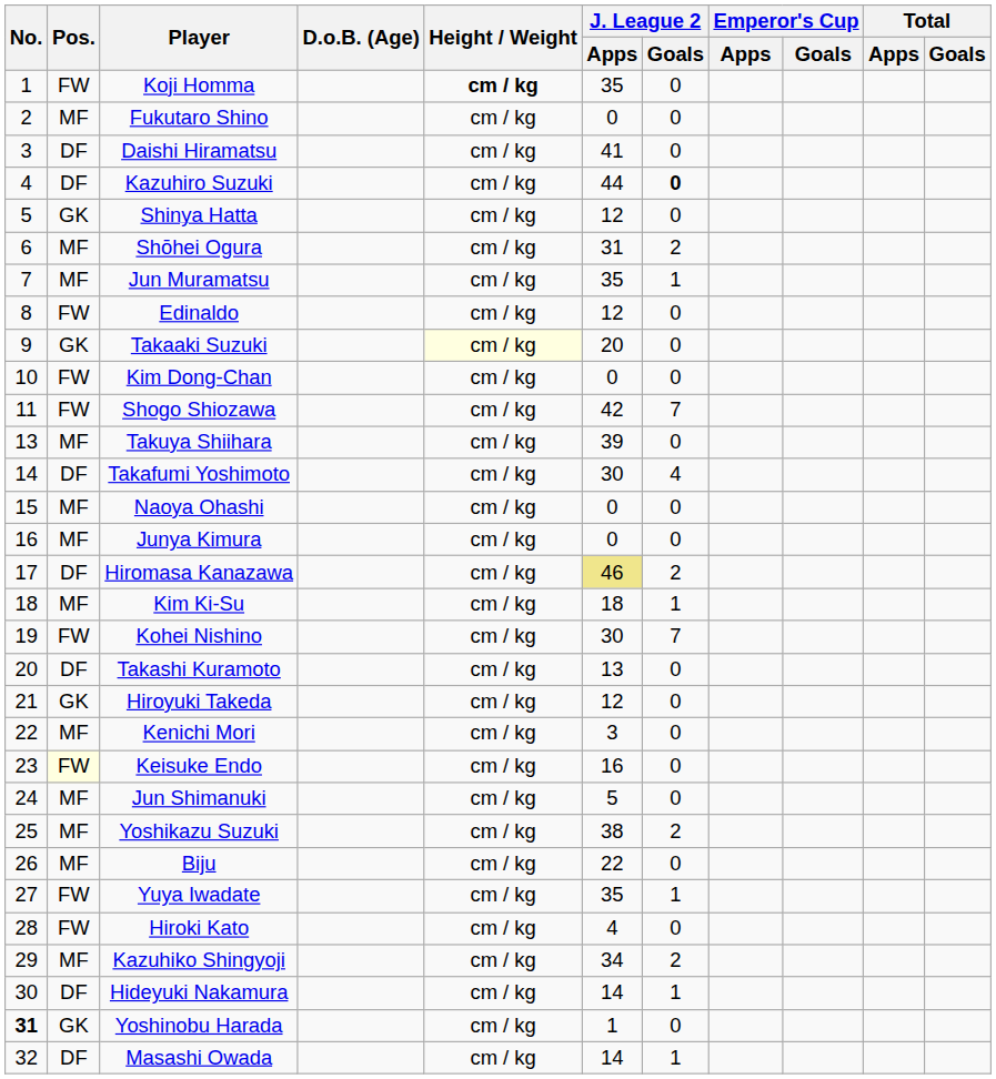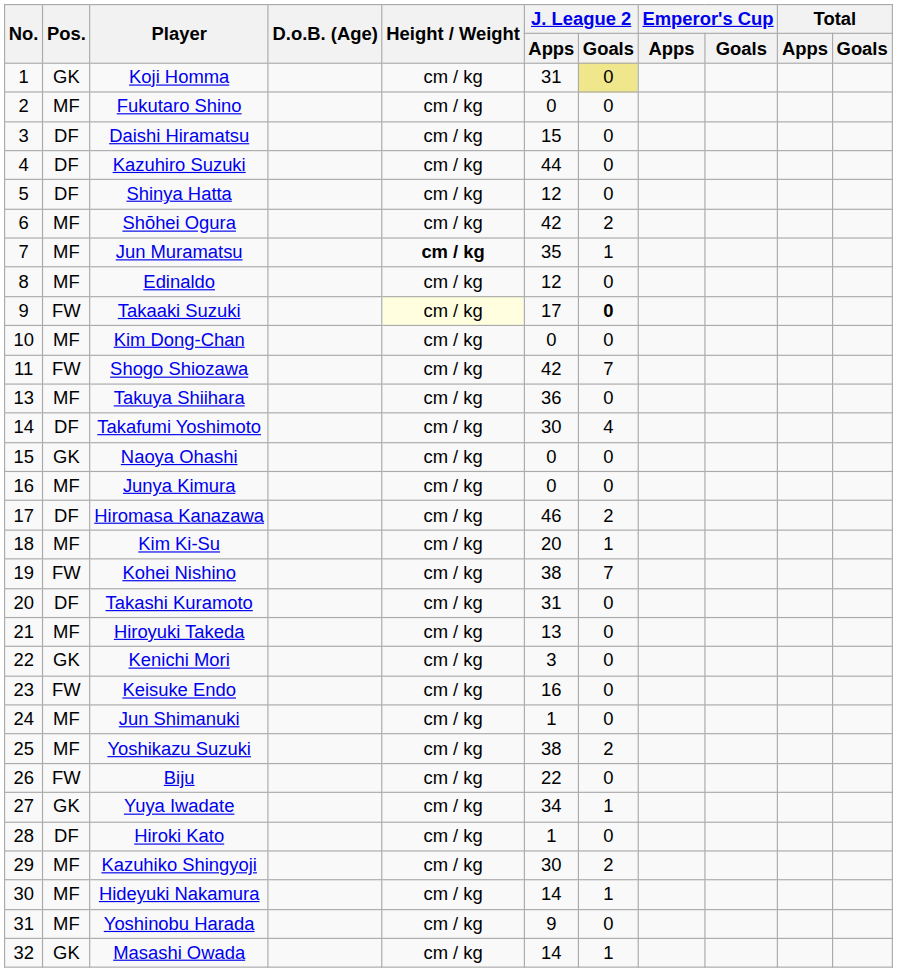Koji Homma | Pos.: FW -> GK
Koji Homma | Height / Weight: bold -> normal
Koji Homma | J. League 2 / Apps: 35 -> 31
Koji Homma | J. League 2 / Goals: no background -> khaki background
Daishi Hiramatsu | J. League 2 / Apps: 41 -> 15
Kazuhiro Suzuki | J. League 2 / Goals: bold -> normal
Shinya Hatta | Pos.: GK -> DF
Shōhei Ogura | J. League 2 / Apps: 31 -> 42
Jun Muramatsu | Height / Weight: normal -> bold
Edinaldo | Pos.: FW -> MF
Takaaki Suzuki | Pos.: GK -> FW
Takaaki Suzuki | J. League 2 / Apps: 20 -> 17
Takaaki Suzuki | J. League 2 / Goals: normal -> bold
Kim Dong-Chan | Pos.: FW -> MF
Takuya Shiihara | J. League 2 / Apps: 39 -> 36
Naoya Ohashi | Pos.: MF -> GK
Hiromasa Kanazawa | J. League 2 / Apps: khaki background -> no background
Kim Ki-Su | J. League 2 / Apps: 18 -> 20
Kohei Nishino | J. League 2 / Apps: 30 -> 38
Takashi Kuramoto | J. League 2 / Apps: 13 -> 31
Hiroyuki Takeda | Pos.: GK -> MF
Hiroyuki Takeda | J. League 2 / Apps: 12 -> 13
Kenichi Mori | Pos.: MF -> GK
Keisuke Endo | Pos.: lightyellow background -> no background
Jun Shimanuki | J. League 2 / Apps: 5 -> 1
Biju | Pos.: MF -> FW
Yuya Iwadate | Pos.: FW -> GK
Yuya Iwadate | J. League 2 / Apps: 35 -> 34
Hiroki Kato | Pos.: FW -> DF
Hiroki Kato | J. League 2 / Apps: 4 -> 1
Kazuhiko Shingyoji | J. League 2 / Apps: 34 -> 30
Hideyuki Nakamura | Pos.: DF -> MF
Yoshinobu Harada | No.: bold -> normal
Yoshinobu Harada | Pos.: GK -> MF
Yoshinobu Harada | J. League 2 / Apps: 1 -> 9
Masashi Owada | Pos.: DF -> GK
